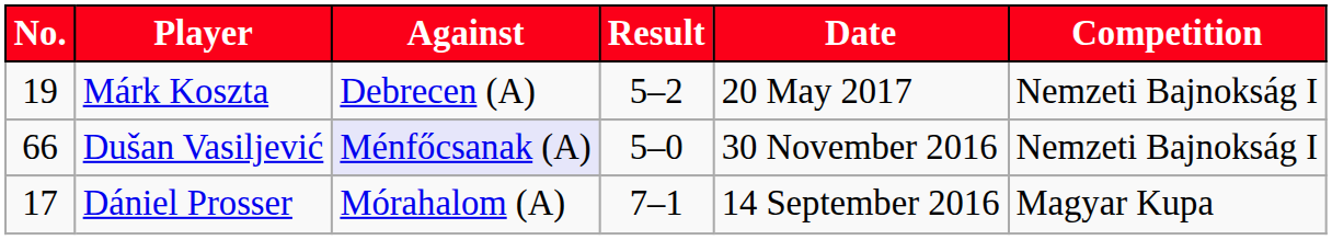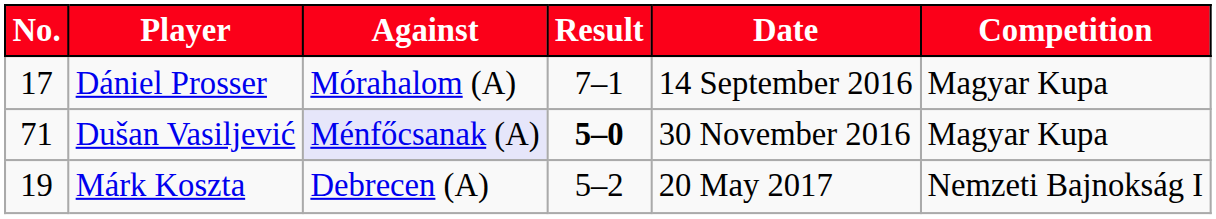rows swapped: Dániel Prosser <-> Márk Koszta
Dušan Vasiljević | No.: 66 -> 71
Dušan Vasiljević | Result: normal -> bold
Dušan Vasiljević | Competition: Nemzeti Bajnokság I -> Magyar Kupa
